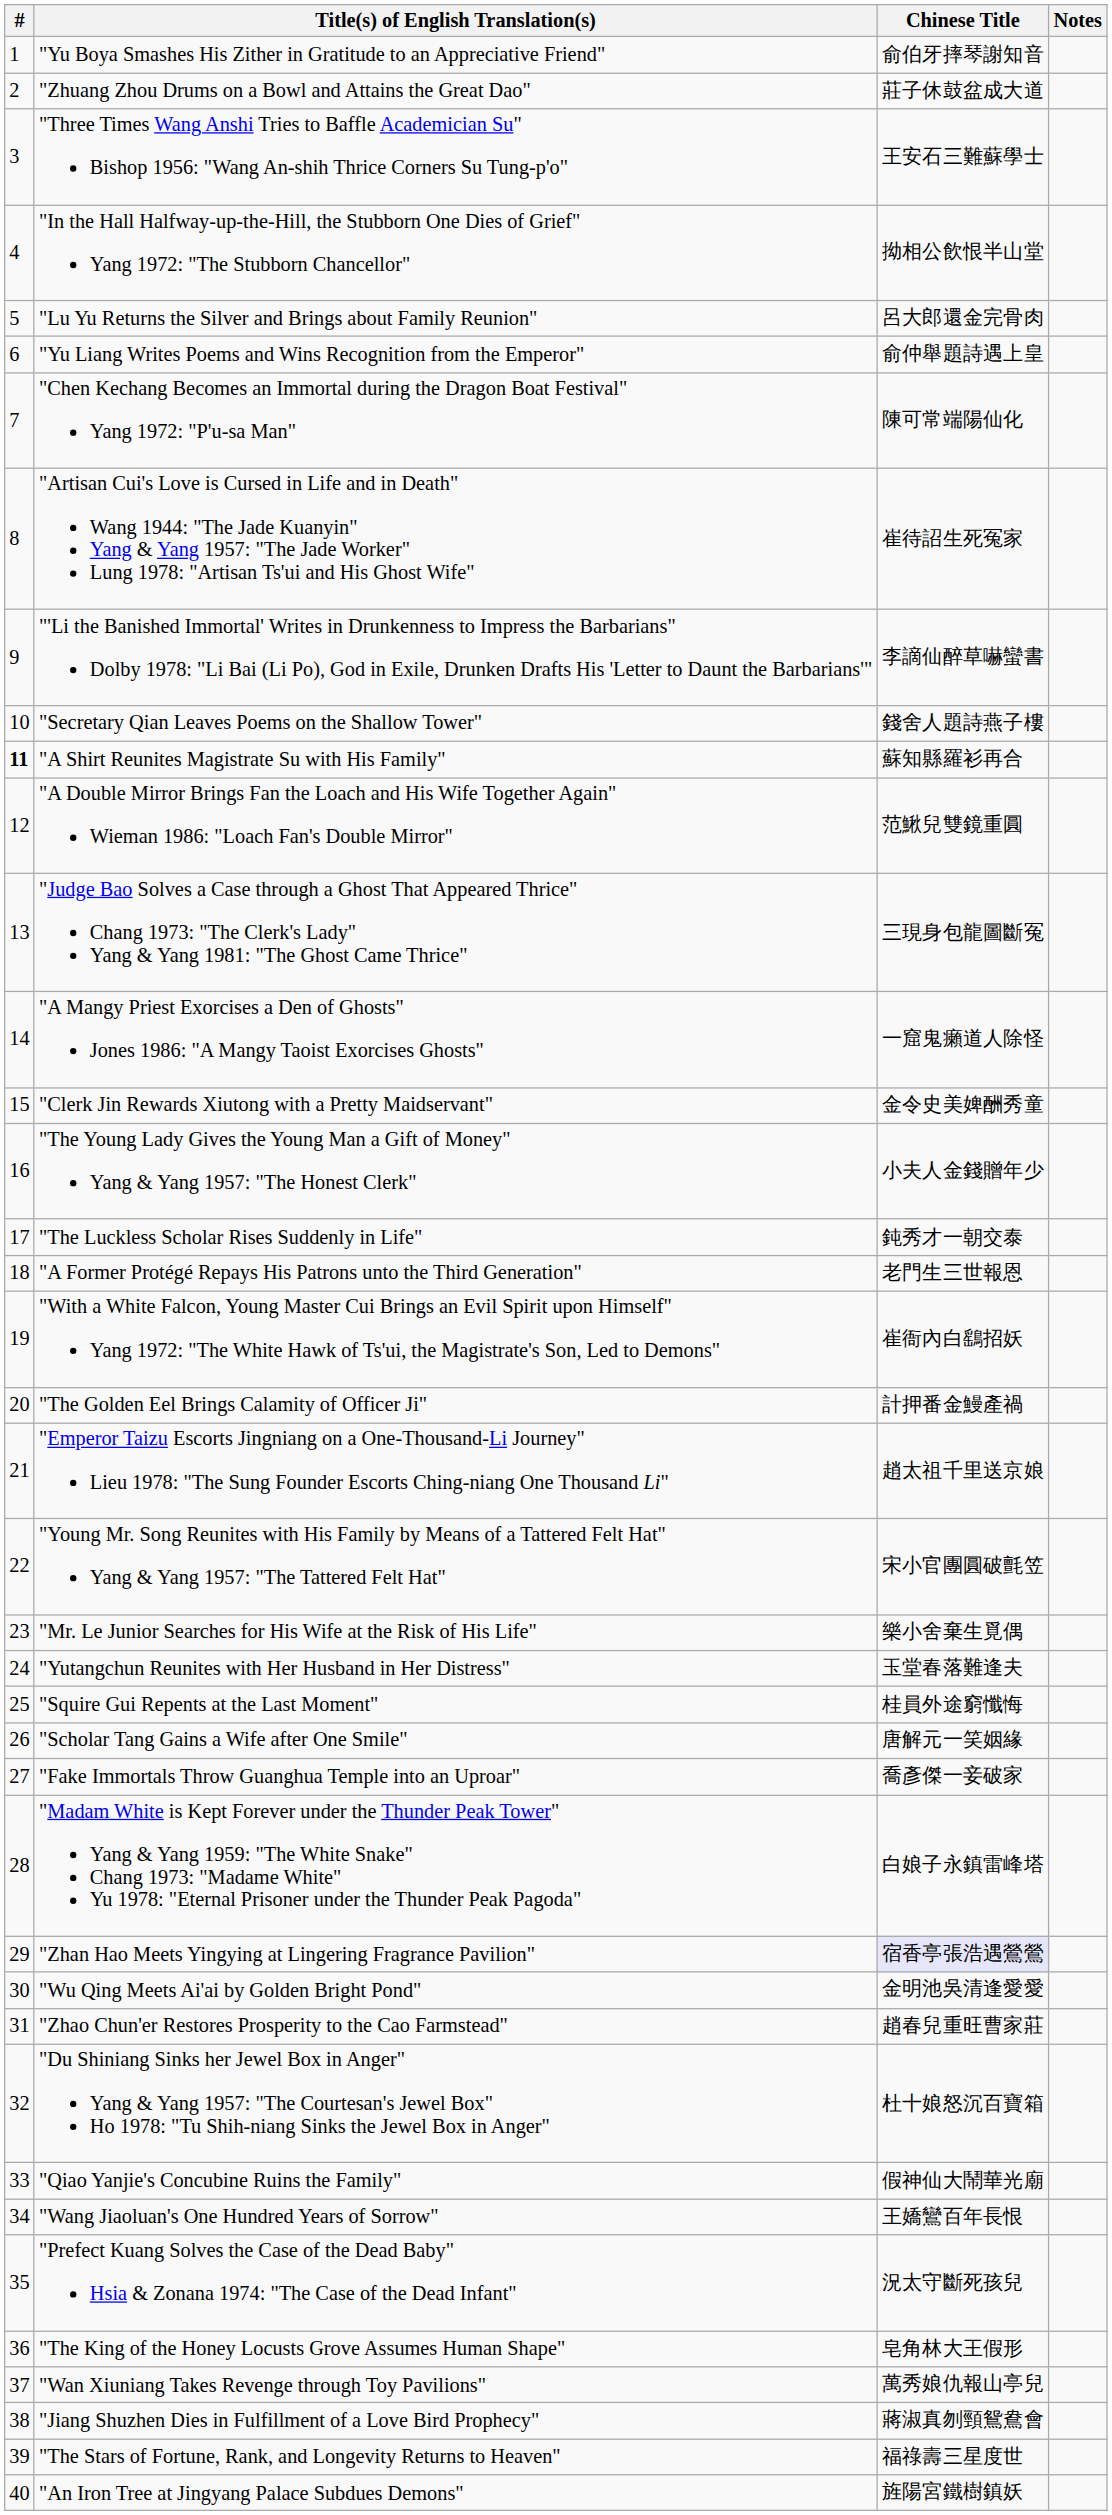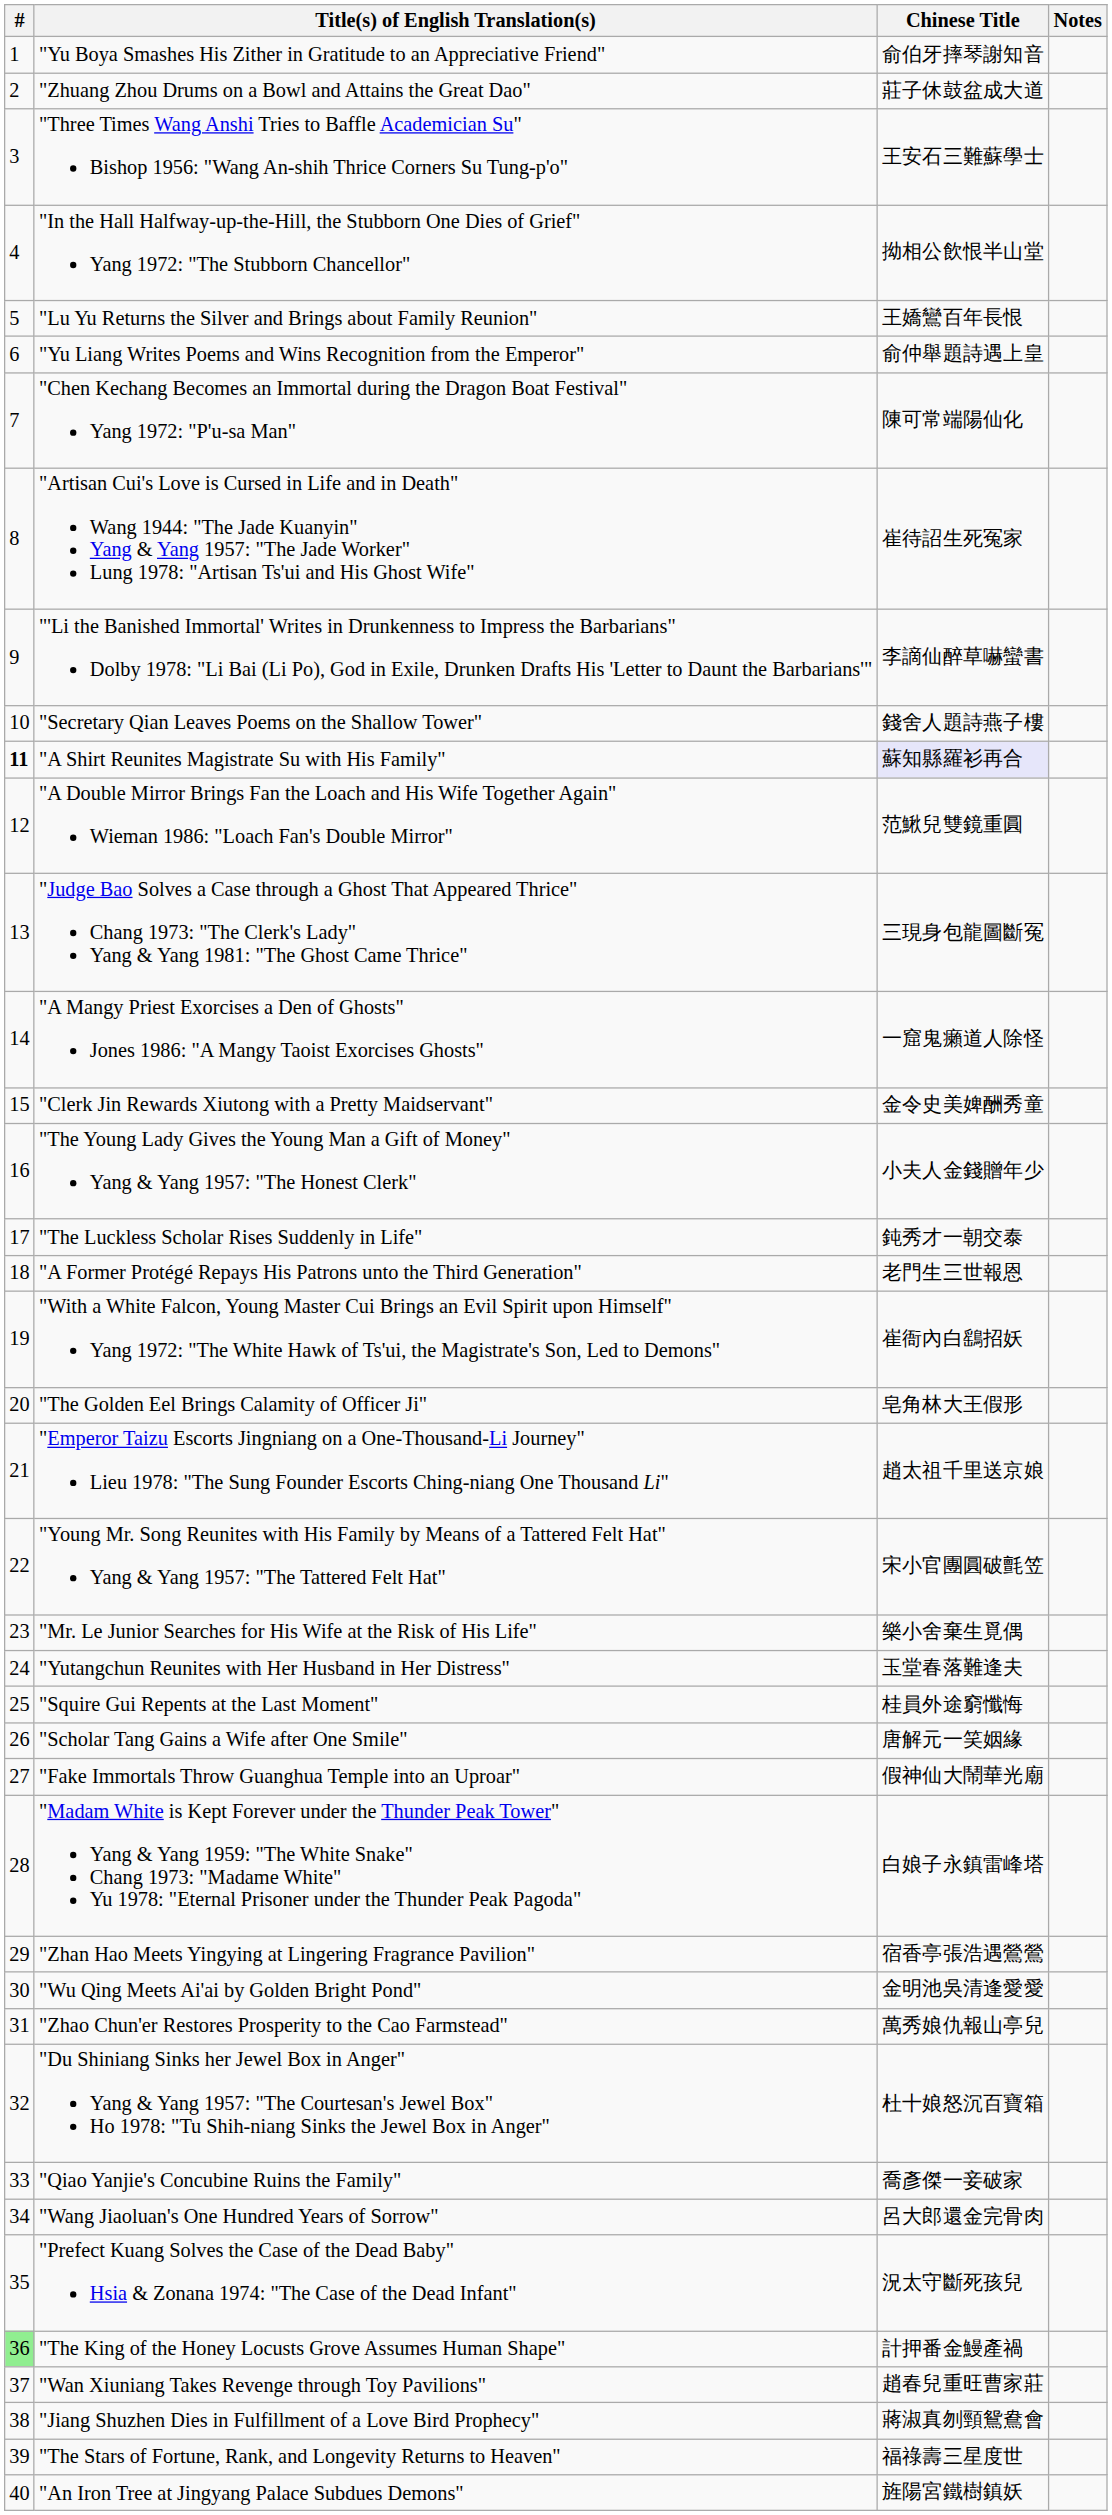"Lu Yu Returns the Silver and Brings about Family Reunion" | Chinese Title: 呂大郎還金完骨肉 -> 王嬌鸞百年長恨
"A Shirt Reunites Magistrate Su with His Family" | Chinese Title: no background -> lavender background
"The Golden Eel Brings Calamity of Officer Ji" | Chinese Title: 計押番金鰻產禍 -> 皂角林大王假形
"Fake Immortals Throw Guanghua Temple into an Uproar" | Chinese Title: 喬彥傑一妾破家 -> 假神仙大鬧華光廟
"Zhan Hao Meets Yingying at Lingering Fragrance Pavilion" | Chinese Title: lavender background -> no background
"Zhao Chun'er Restores Prosperity to the Cao Farmstead" | Chinese Title: 趙春兒重旺曹家莊 -> 萬秀娘仇報山亭兒
"Qiao Yanjie's Concubine Ruins the Family" | Chinese Title: 假神仙大鬧華光廟 -> 喬彥傑一妾破家
"Wang Jiaoluan's One Hundred Years of Sorrow" | Chinese Title: 王嬌鸞百年長恨 -> 呂大郎還金完骨肉
"The King of the Honey Locusts Grove Assumes Human Shape" | #: no background -> lightgreen background
"The King of the Honey Locusts Grove Assumes Human Shape" | Chinese Title: 皂角林大王假形 -> 計押番金鰻產禍
"Wan Xiuniang Takes Revenge through Toy Pavilions" | Chinese Title: 萬秀娘仇報山亭兒 -> 趙春兒重旺曹家莊
